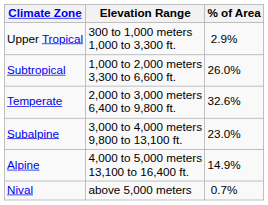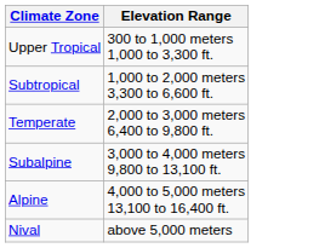- column: % of Area | 2.9% | 26.0% | 32.6% | 23.0% | 14.9% | 0.7%
